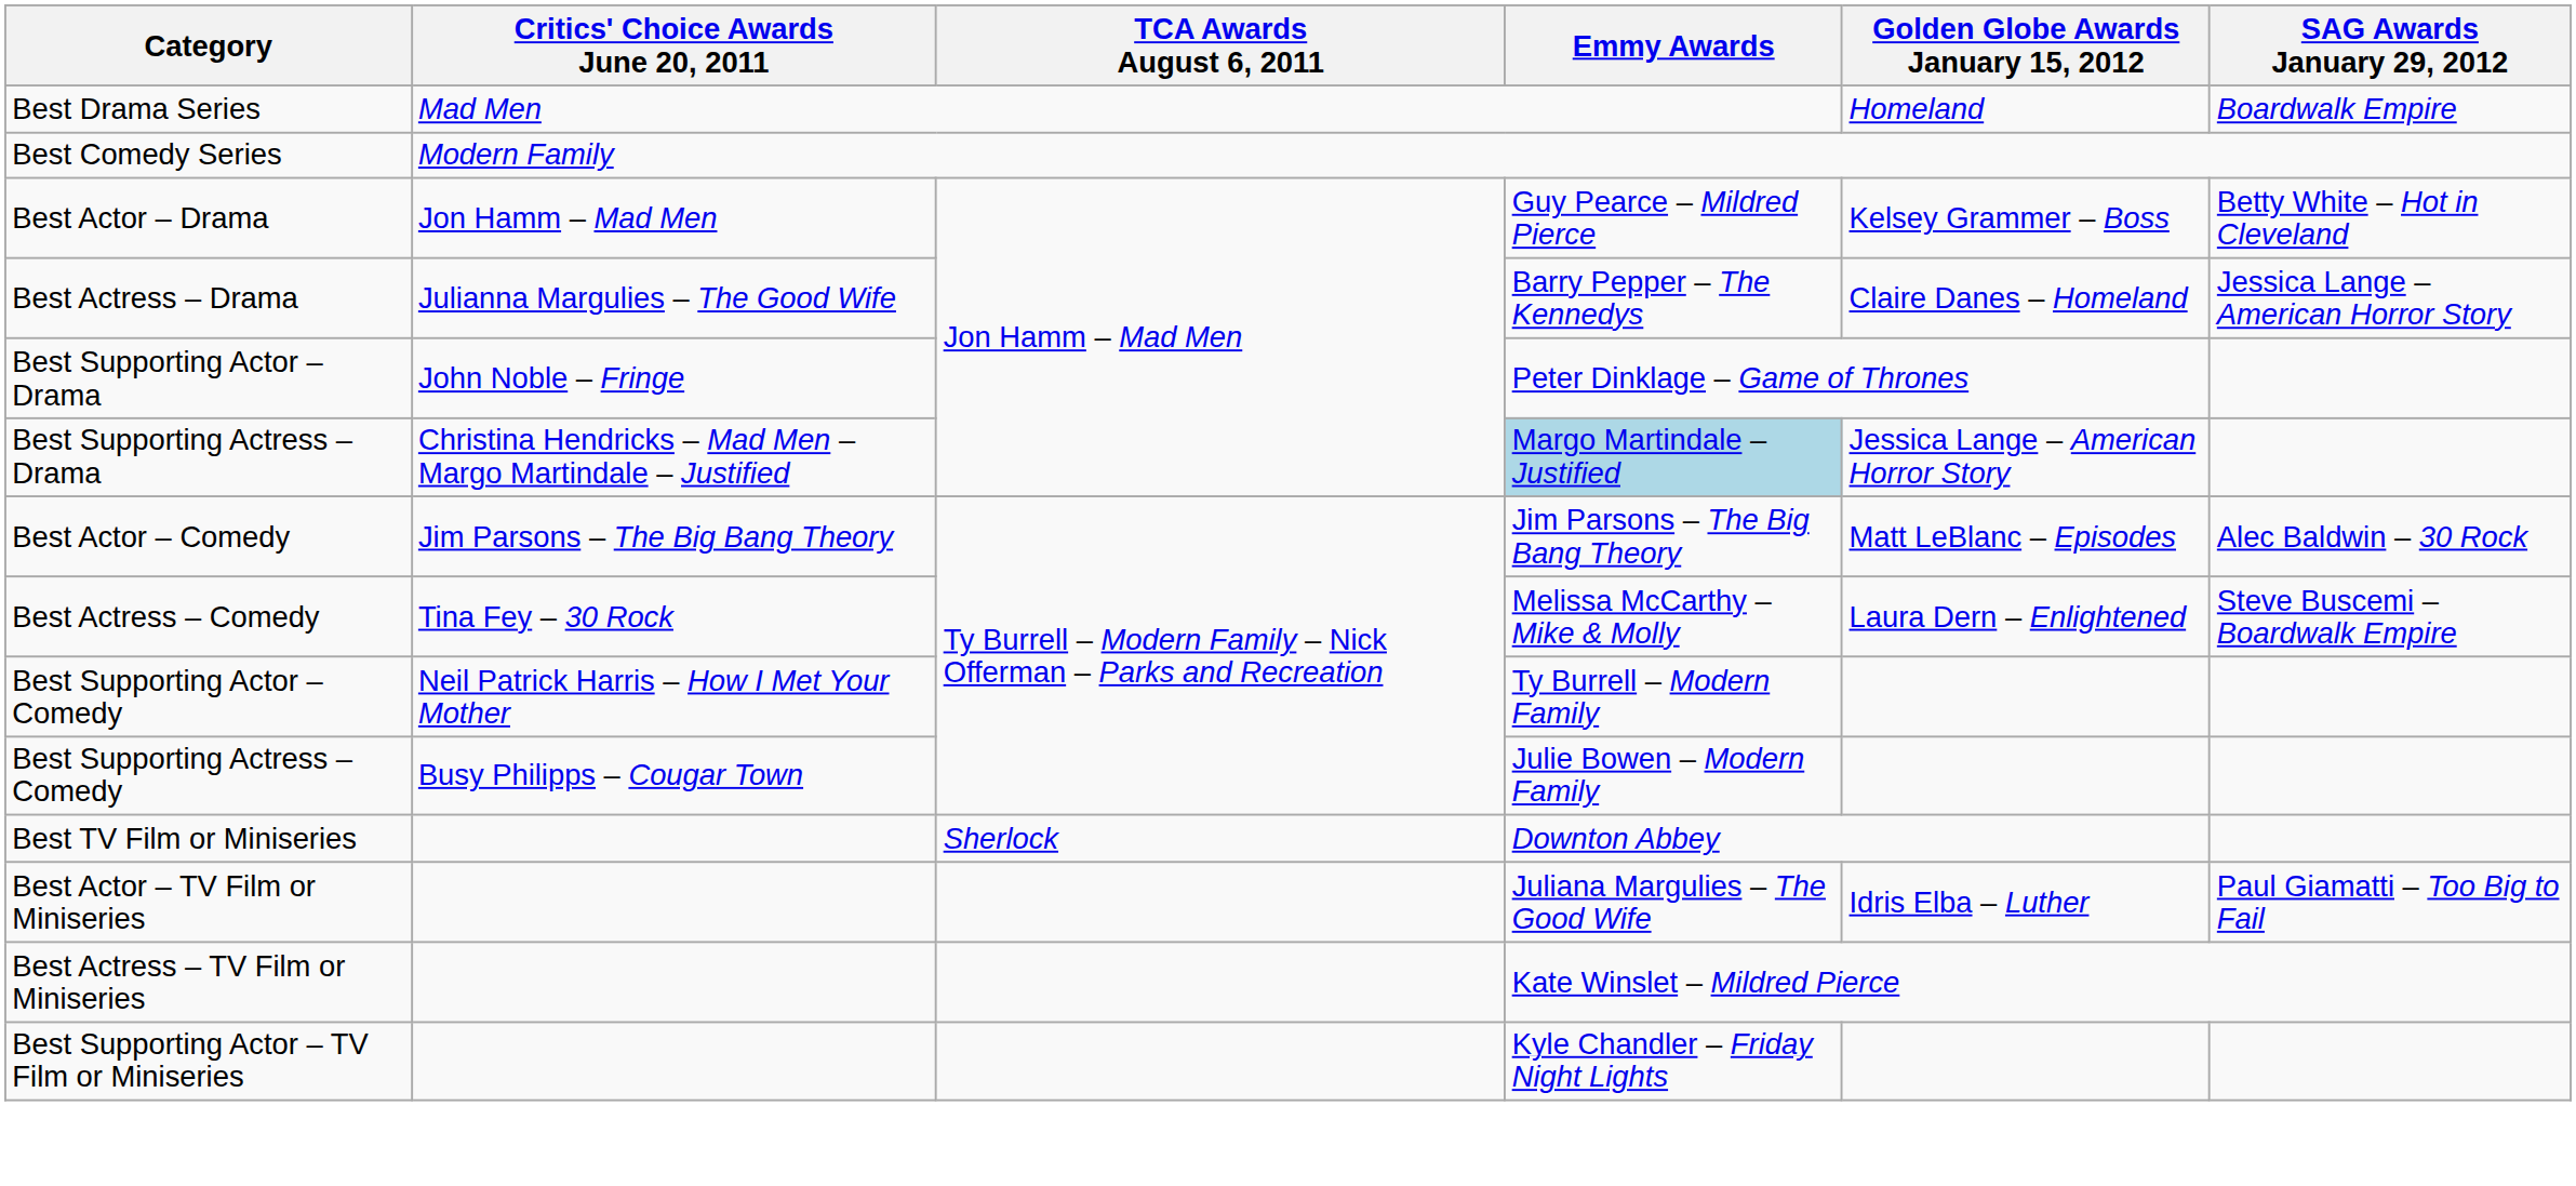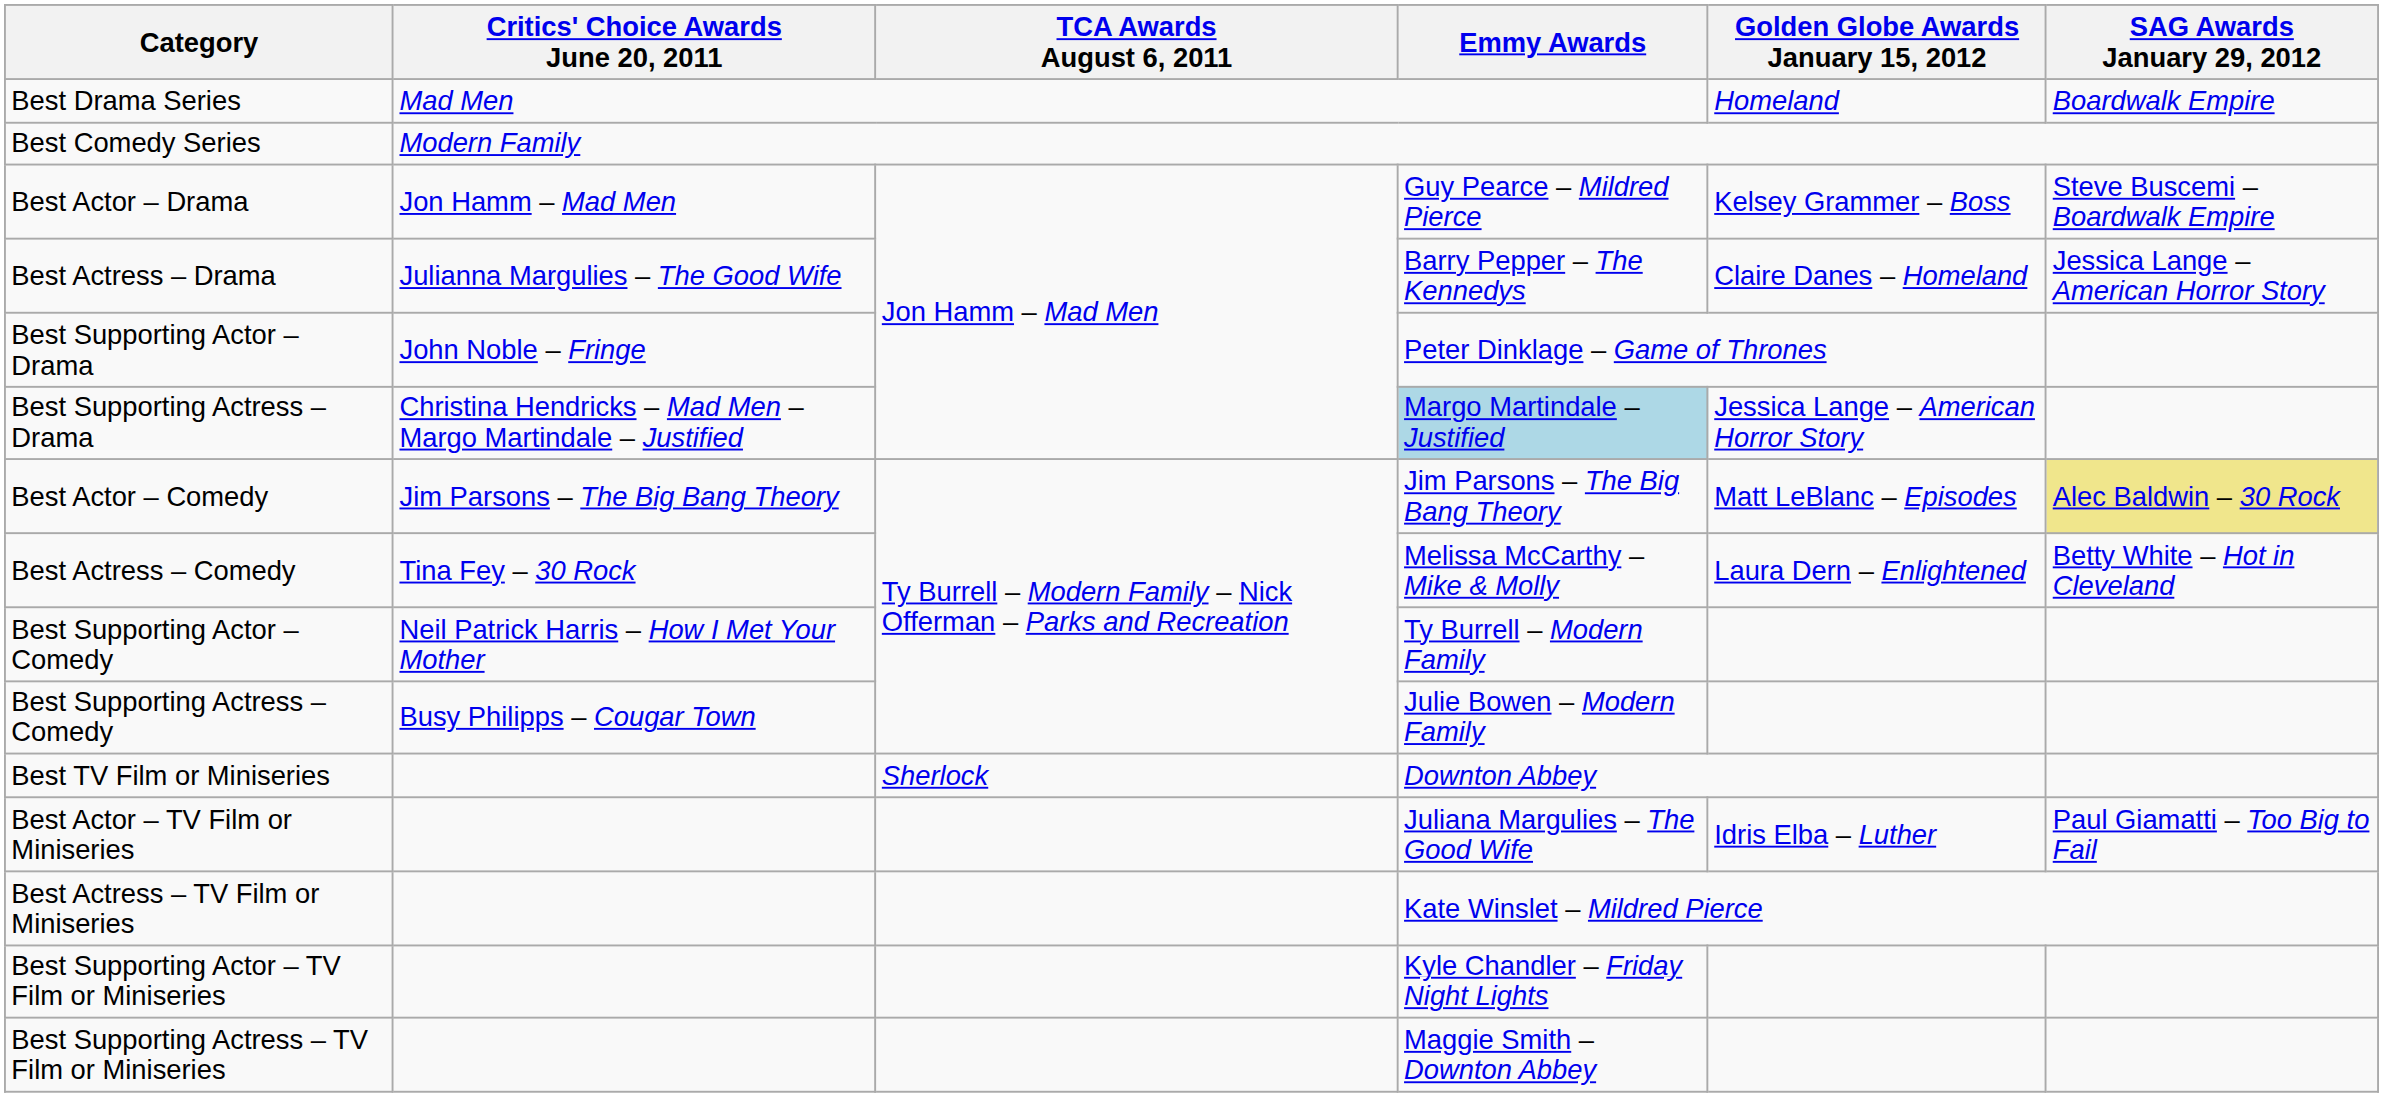Best Actor – Drama | SAG Awards January 29, 2012: Betty White – Hot in Cleveland -> Steve Buscemi – Boardwalk Empire
Best Actor – Comedy | SAG Awards January 29, 2012: no background -> khaki background
Best Actress – Comedy | SAG Awards January 29, 2012: Steve Buscemi – Boardwalk Empire -> Betty White – Hot in Cleveland
+ row: Best Supporting Actress – TV Film or Miniseries | Maggie Smith – Downton Abbey
